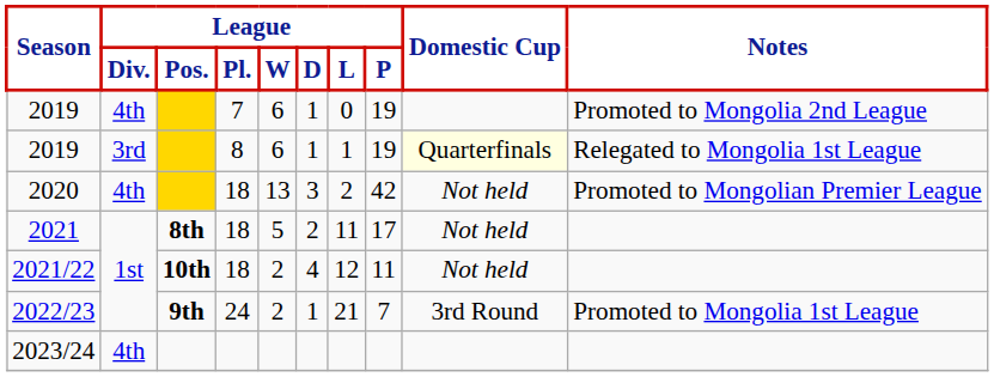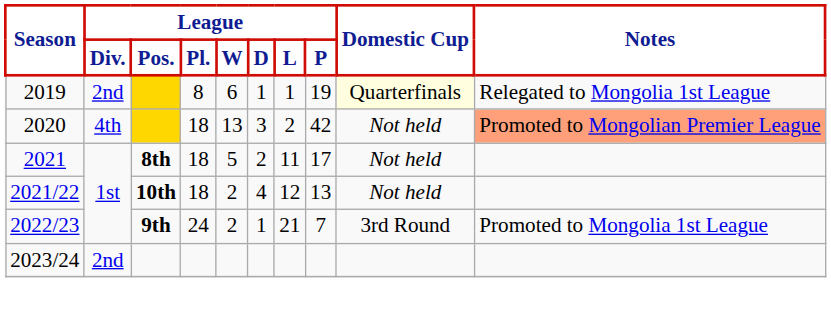- row: 2019 | 4th | 7 | 6 | 1 | 0 | 19 | Promoted to Mongolia 2nd League
2019 / 8 | League / Div.: 3rd -> 2nd
2020 | Notes: no background -> lightsalmon background
2021/22 | League / P: 11 -> 13
2023/24 | League / Div.: 4th -> 2nd
